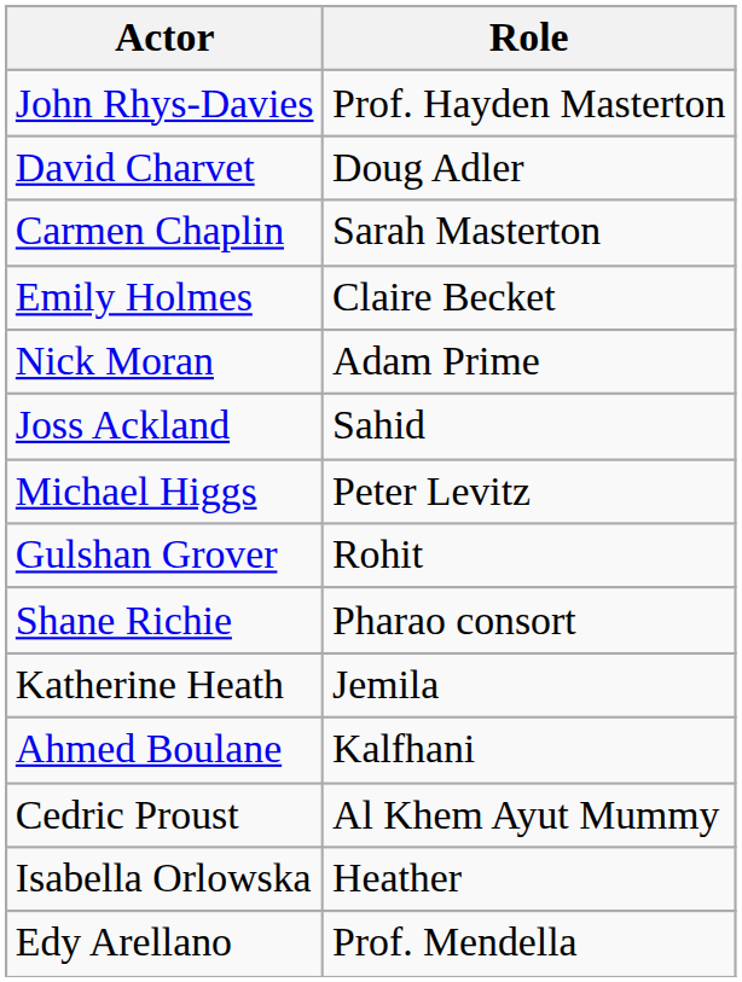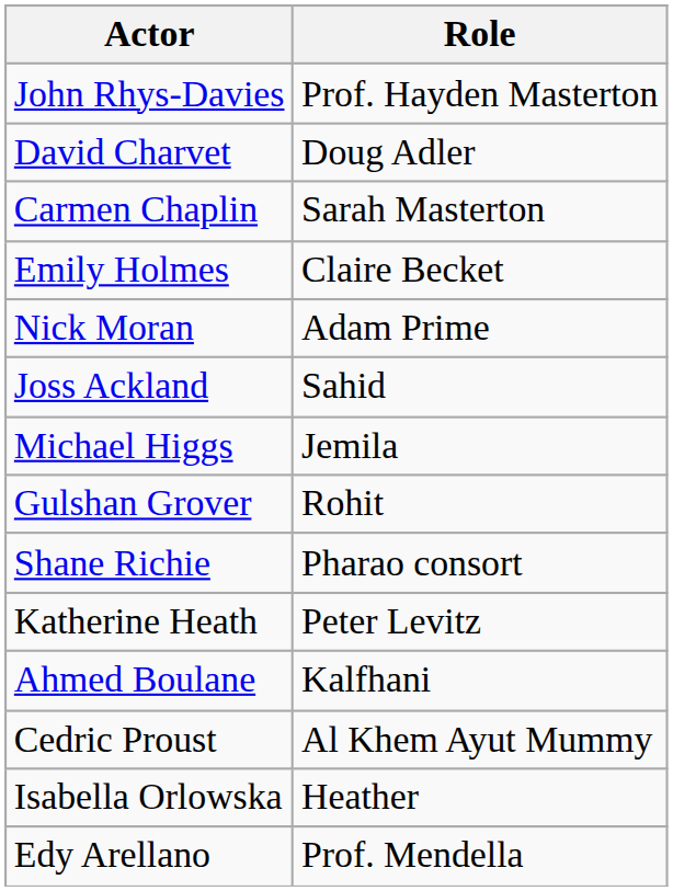Michael Higgs | Role: Peter Levitz -> Jemila
Katherine Heath | Role: Jemila -> Peter Levitz
